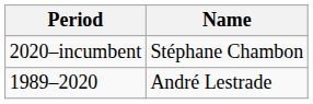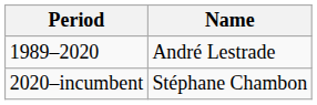rows swapped: 1989–2020 <-> 2020–incumbent
